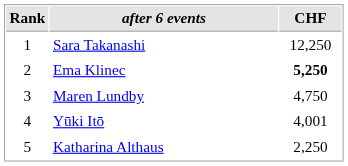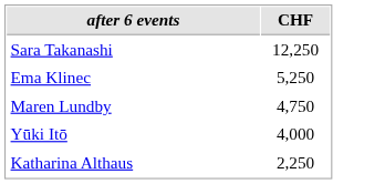- column: Rank | 1 | 2 | 3 | 4 | 5
Ema Klinec | CHF: bold -> normal
Yūki Itō | CHF: 4,001 -> 4,000
